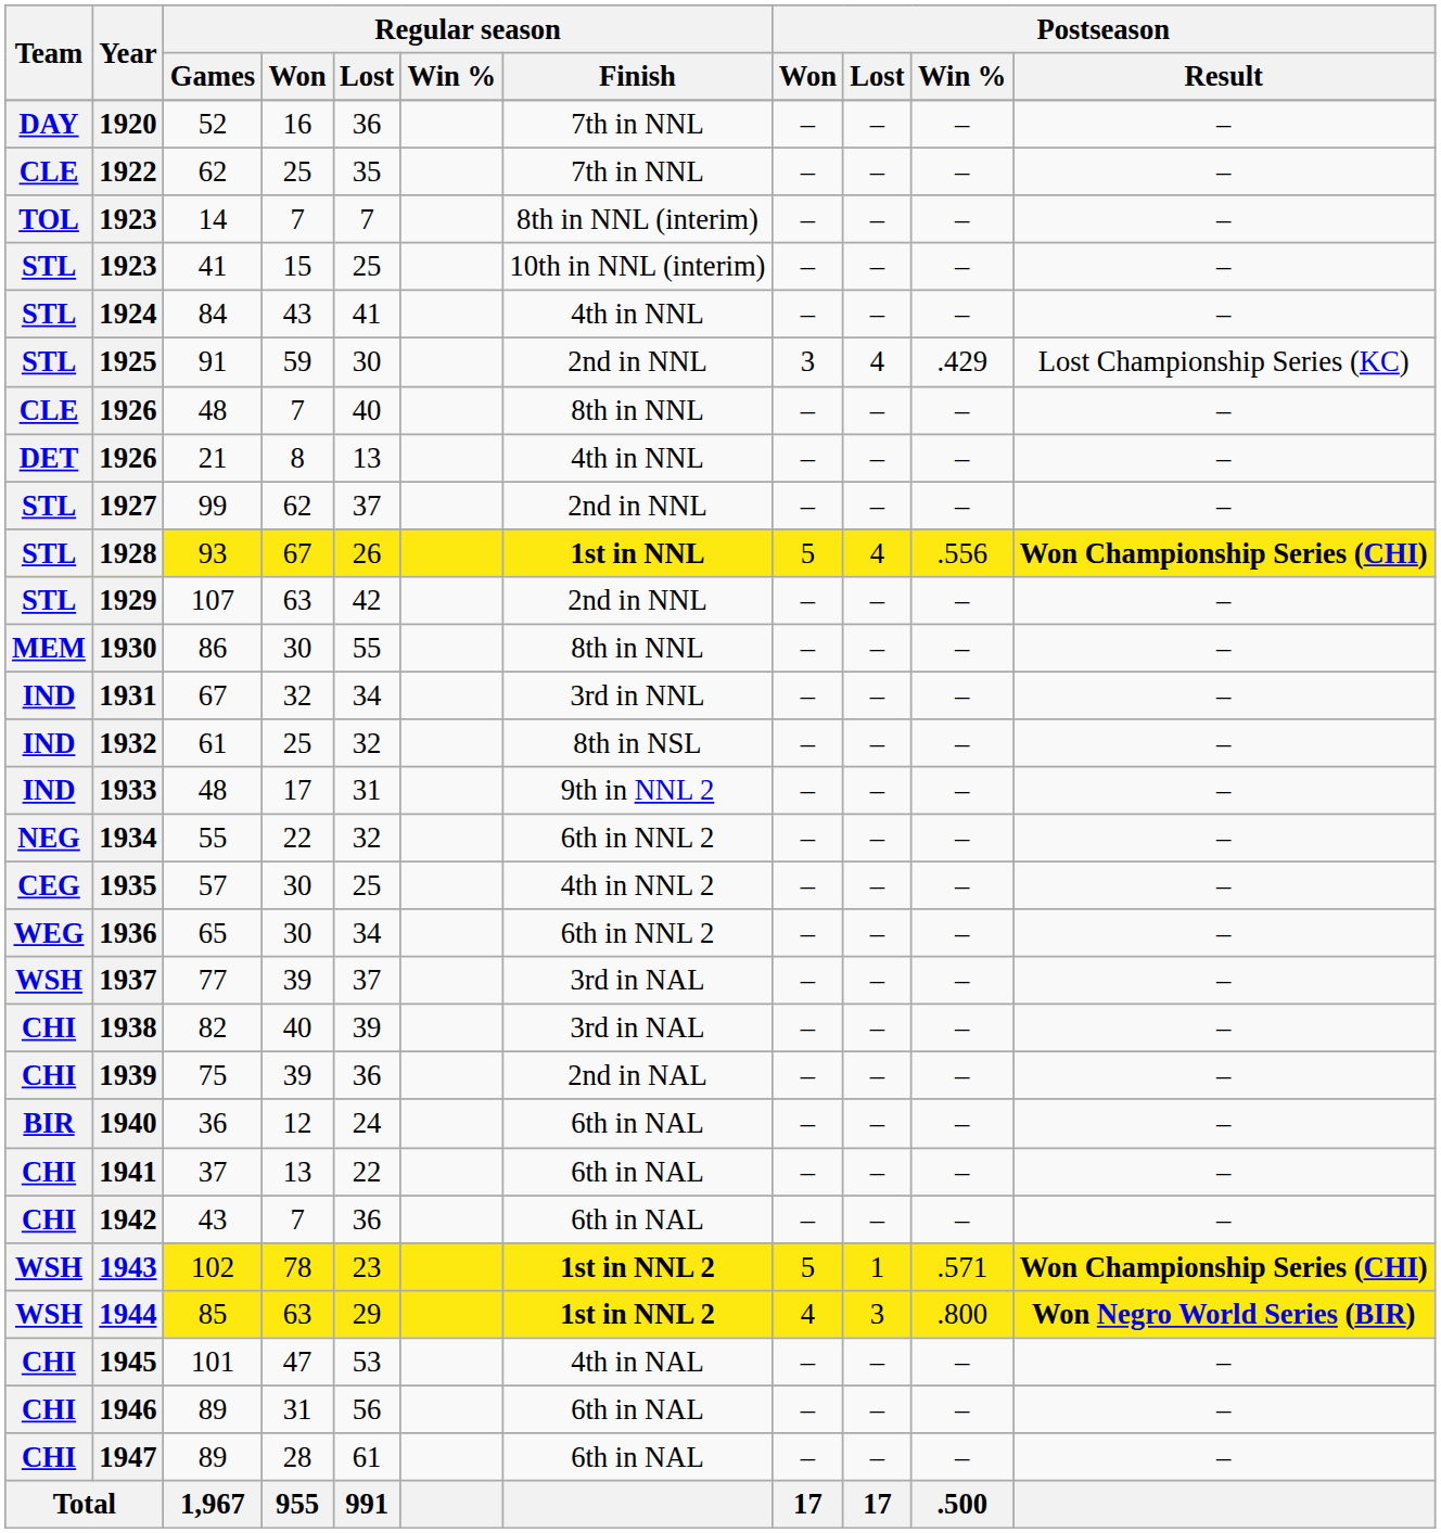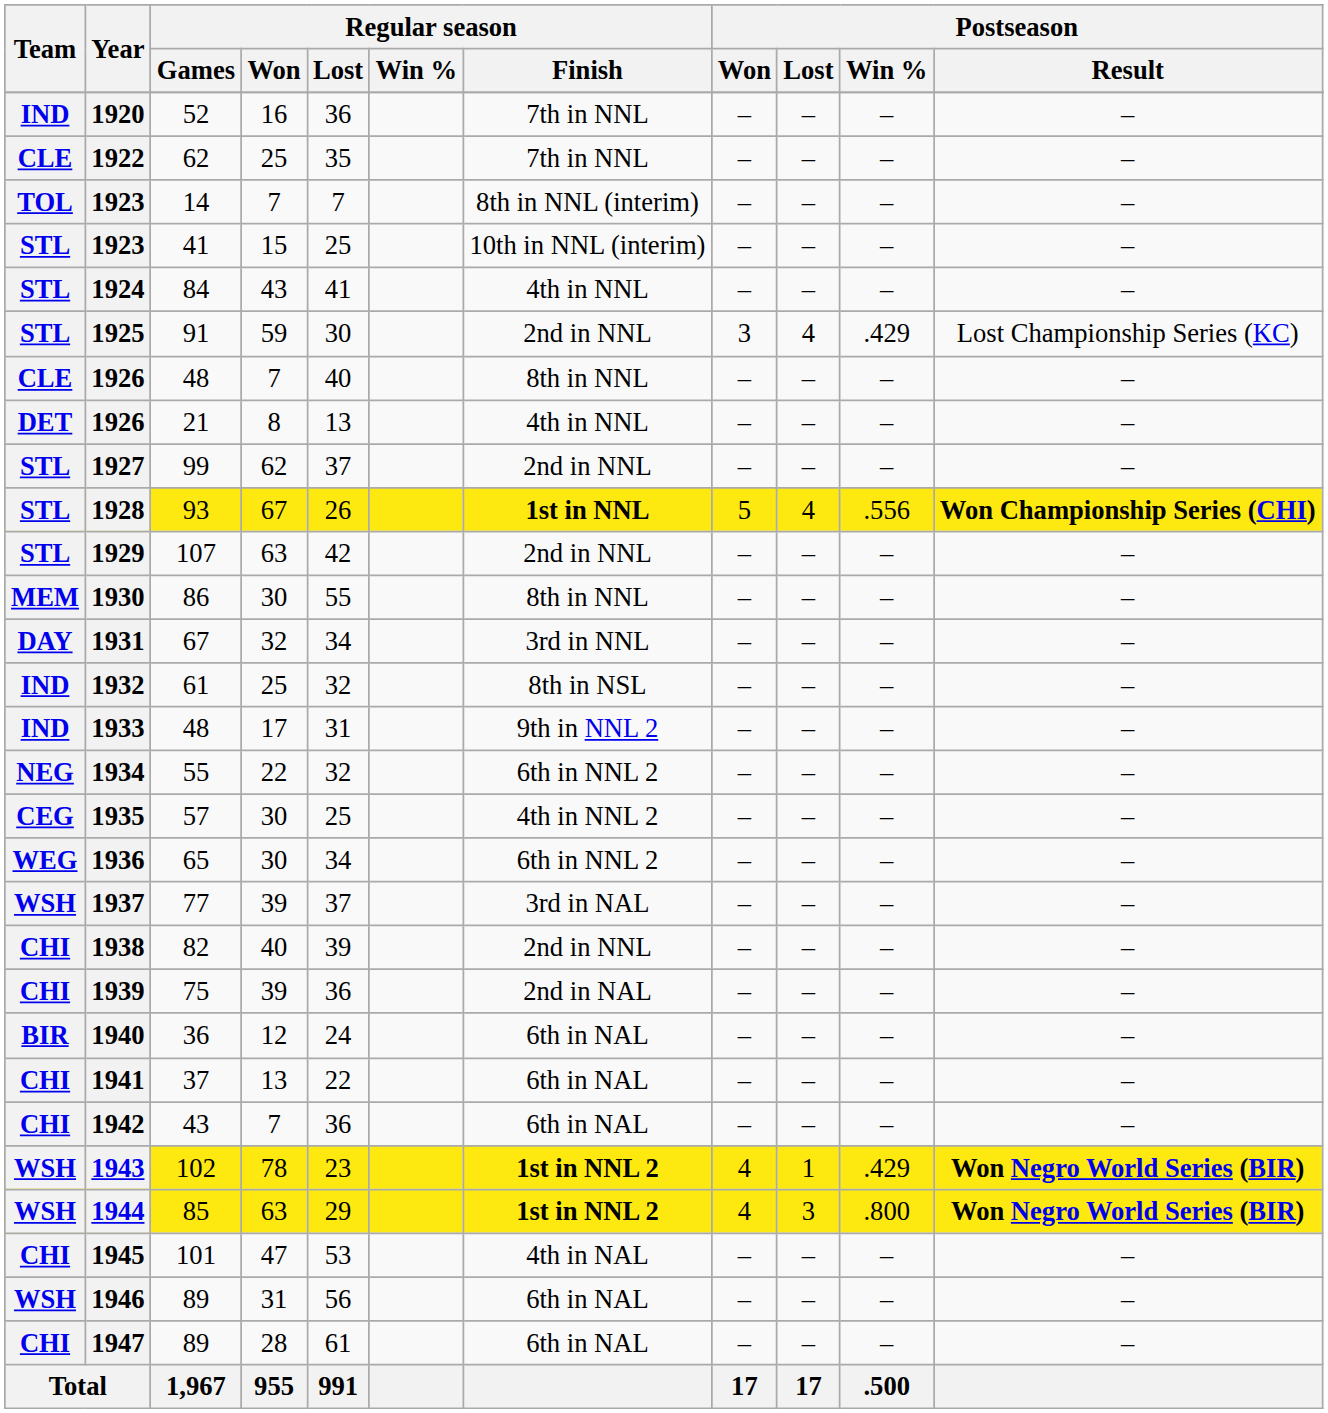1920 | Team: DAY -> IND
1931 | Team: IND -> DAY
1938 | Regular season / Finish: 3rd in NAL -> 2nd in NNL
1943 | Postseason / Won: 5 -> 4
1943 | Postseason / Win %: .571 -> .429
1943 | Postseason / Result: Won Championship Series (CHI) -> Won Negro World Series (BIR)
1946 | Team: CHI -> WSH
